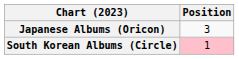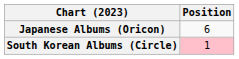Japanese Albums (Oricon) | Position: 3 -> 6
